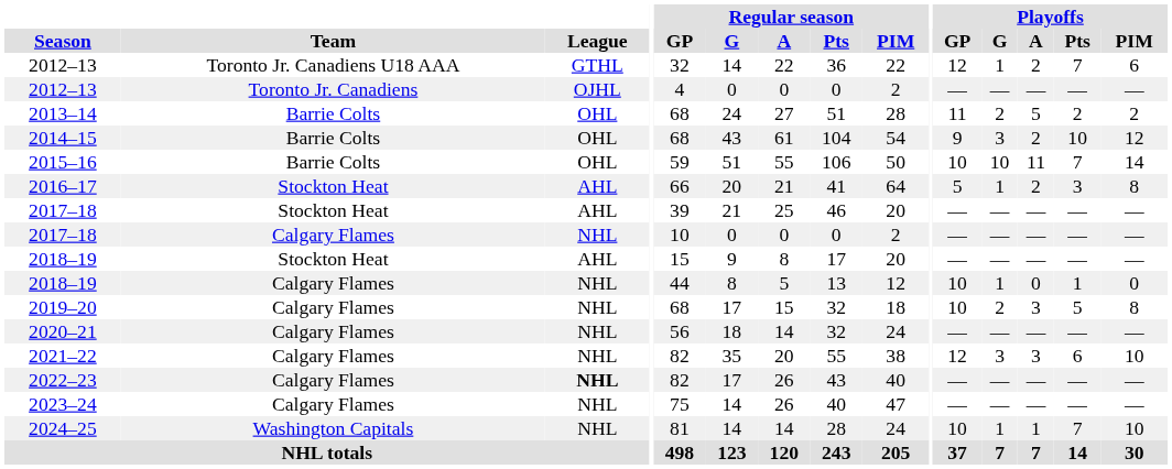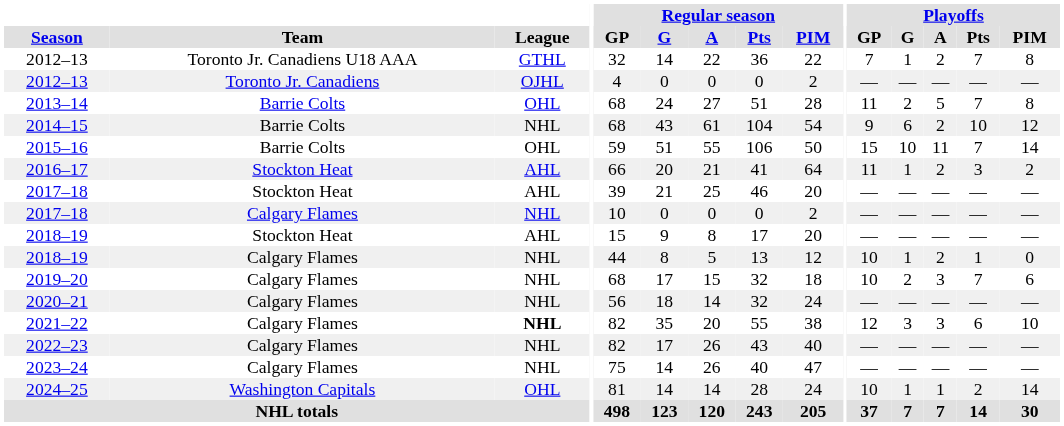2012–13 / Toronto Jr. Canadiens U18 AAA | Playoffs / GP: 12 -> 7
2012–13 / Toronto Jr. Canadiens U18 AAA | Playoffs / PIM: 6 -> 8
2013–14 | Playoffs / Pts: 2 -> 7
2013–14 | Playoffs / PIM: 2 -> 8
2014–15 | League: OHL -> NHL
2014–15 | Playoffs / G: 3 -> 6
2015–16 | Playoffs / GP: 10 -> 15
2016–17 | Playoffs / GP: 5 -> 11
2016–17 | Playoffs / PIM: 8 -> 2
2018–19 / Calgary Flames | Playoffs / A: 0 -> 2
2019–20 | Playoffs / Pts: 5 -> 7
2019–20 | Playoffs / PIM: 8 -> 6
2021–22 | League: normal -> bold
2022–23 | League: bold -> normal
2024–25 | League: NHL -> OHL
2024–25 | Playoffs / Pts: 7 -> 2
2024–25 | Playoffs / PIM: 10 -> 14
